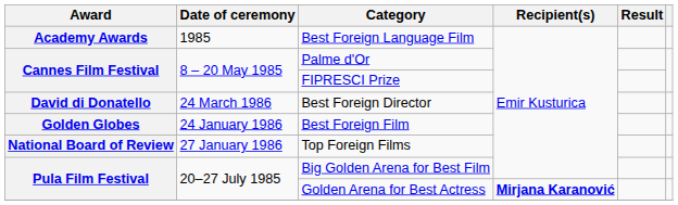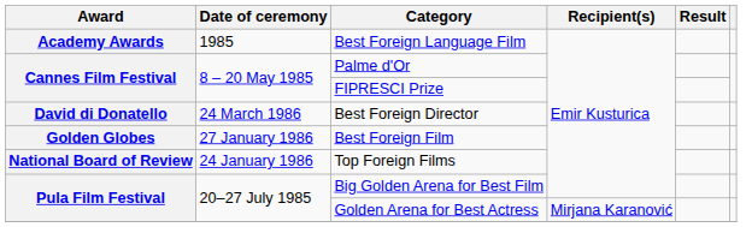Best Foreign Film | Date of ceremony: 24 January 1986 -> 27 January 1986
Top Foreign Films | Date of ceremony: 27 January 1986 -> 24 January 1986
Golden Arena for Best Actress | Recipient(s): bold -> normal
